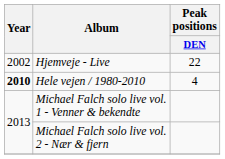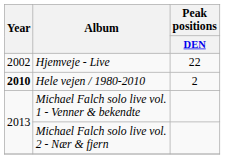Hele vejen / 1980-2010 | Peak positions / DEN: 4 -> 2
